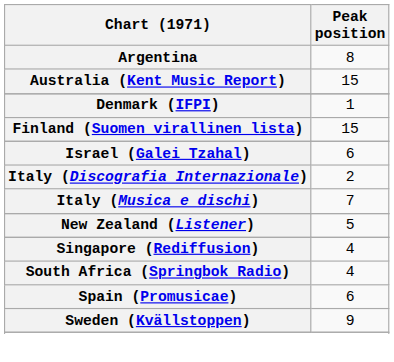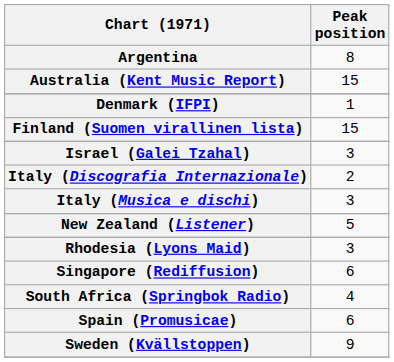Israel (Galei Tzahal) | Peak position: 6 -> 3
Italy (Musica e dischi) | Peak position: 7 -> 3
+ row: Rhodesia (Lyons Maid) | 3
Singapore (Rediffusion) | Peak position: 4 -> 6
